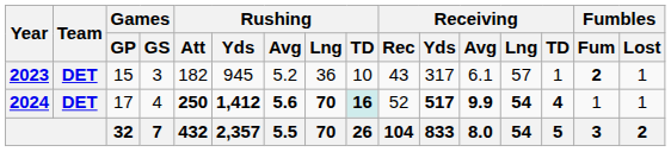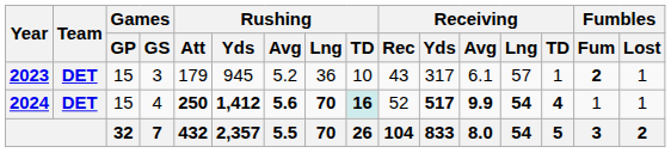2023 | Rushing / Att: 182 -> 179
2024 | Games / GP: 17 -> 15
